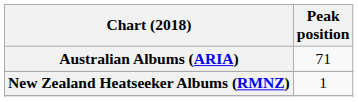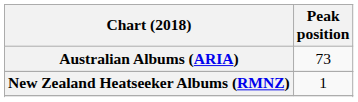Australian Albums (ARIA) | Peak position: 71 -> 73
